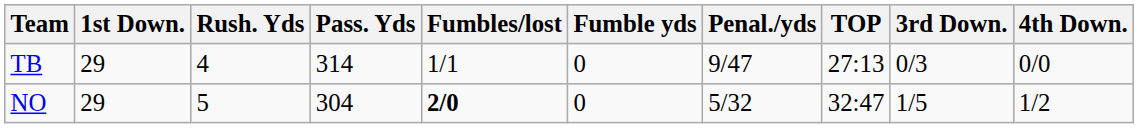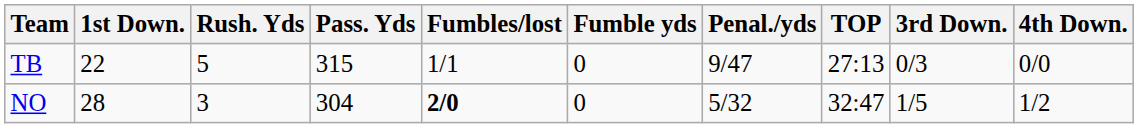TB | 1st Down.: 29 -> 22
TB | Rush. Yds: 4 -> 5
TB | Pass. Yds: 314 -> 315
NO | 1st Down.: 29 -> 28
NO | Rush. Yds: 5 -> 3
